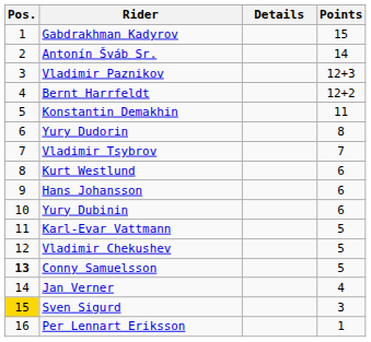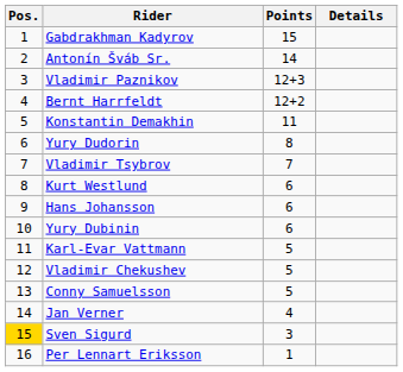columns swapped: Points <-> Details
Conny Samuelsson | Pos.: bold -> normal
